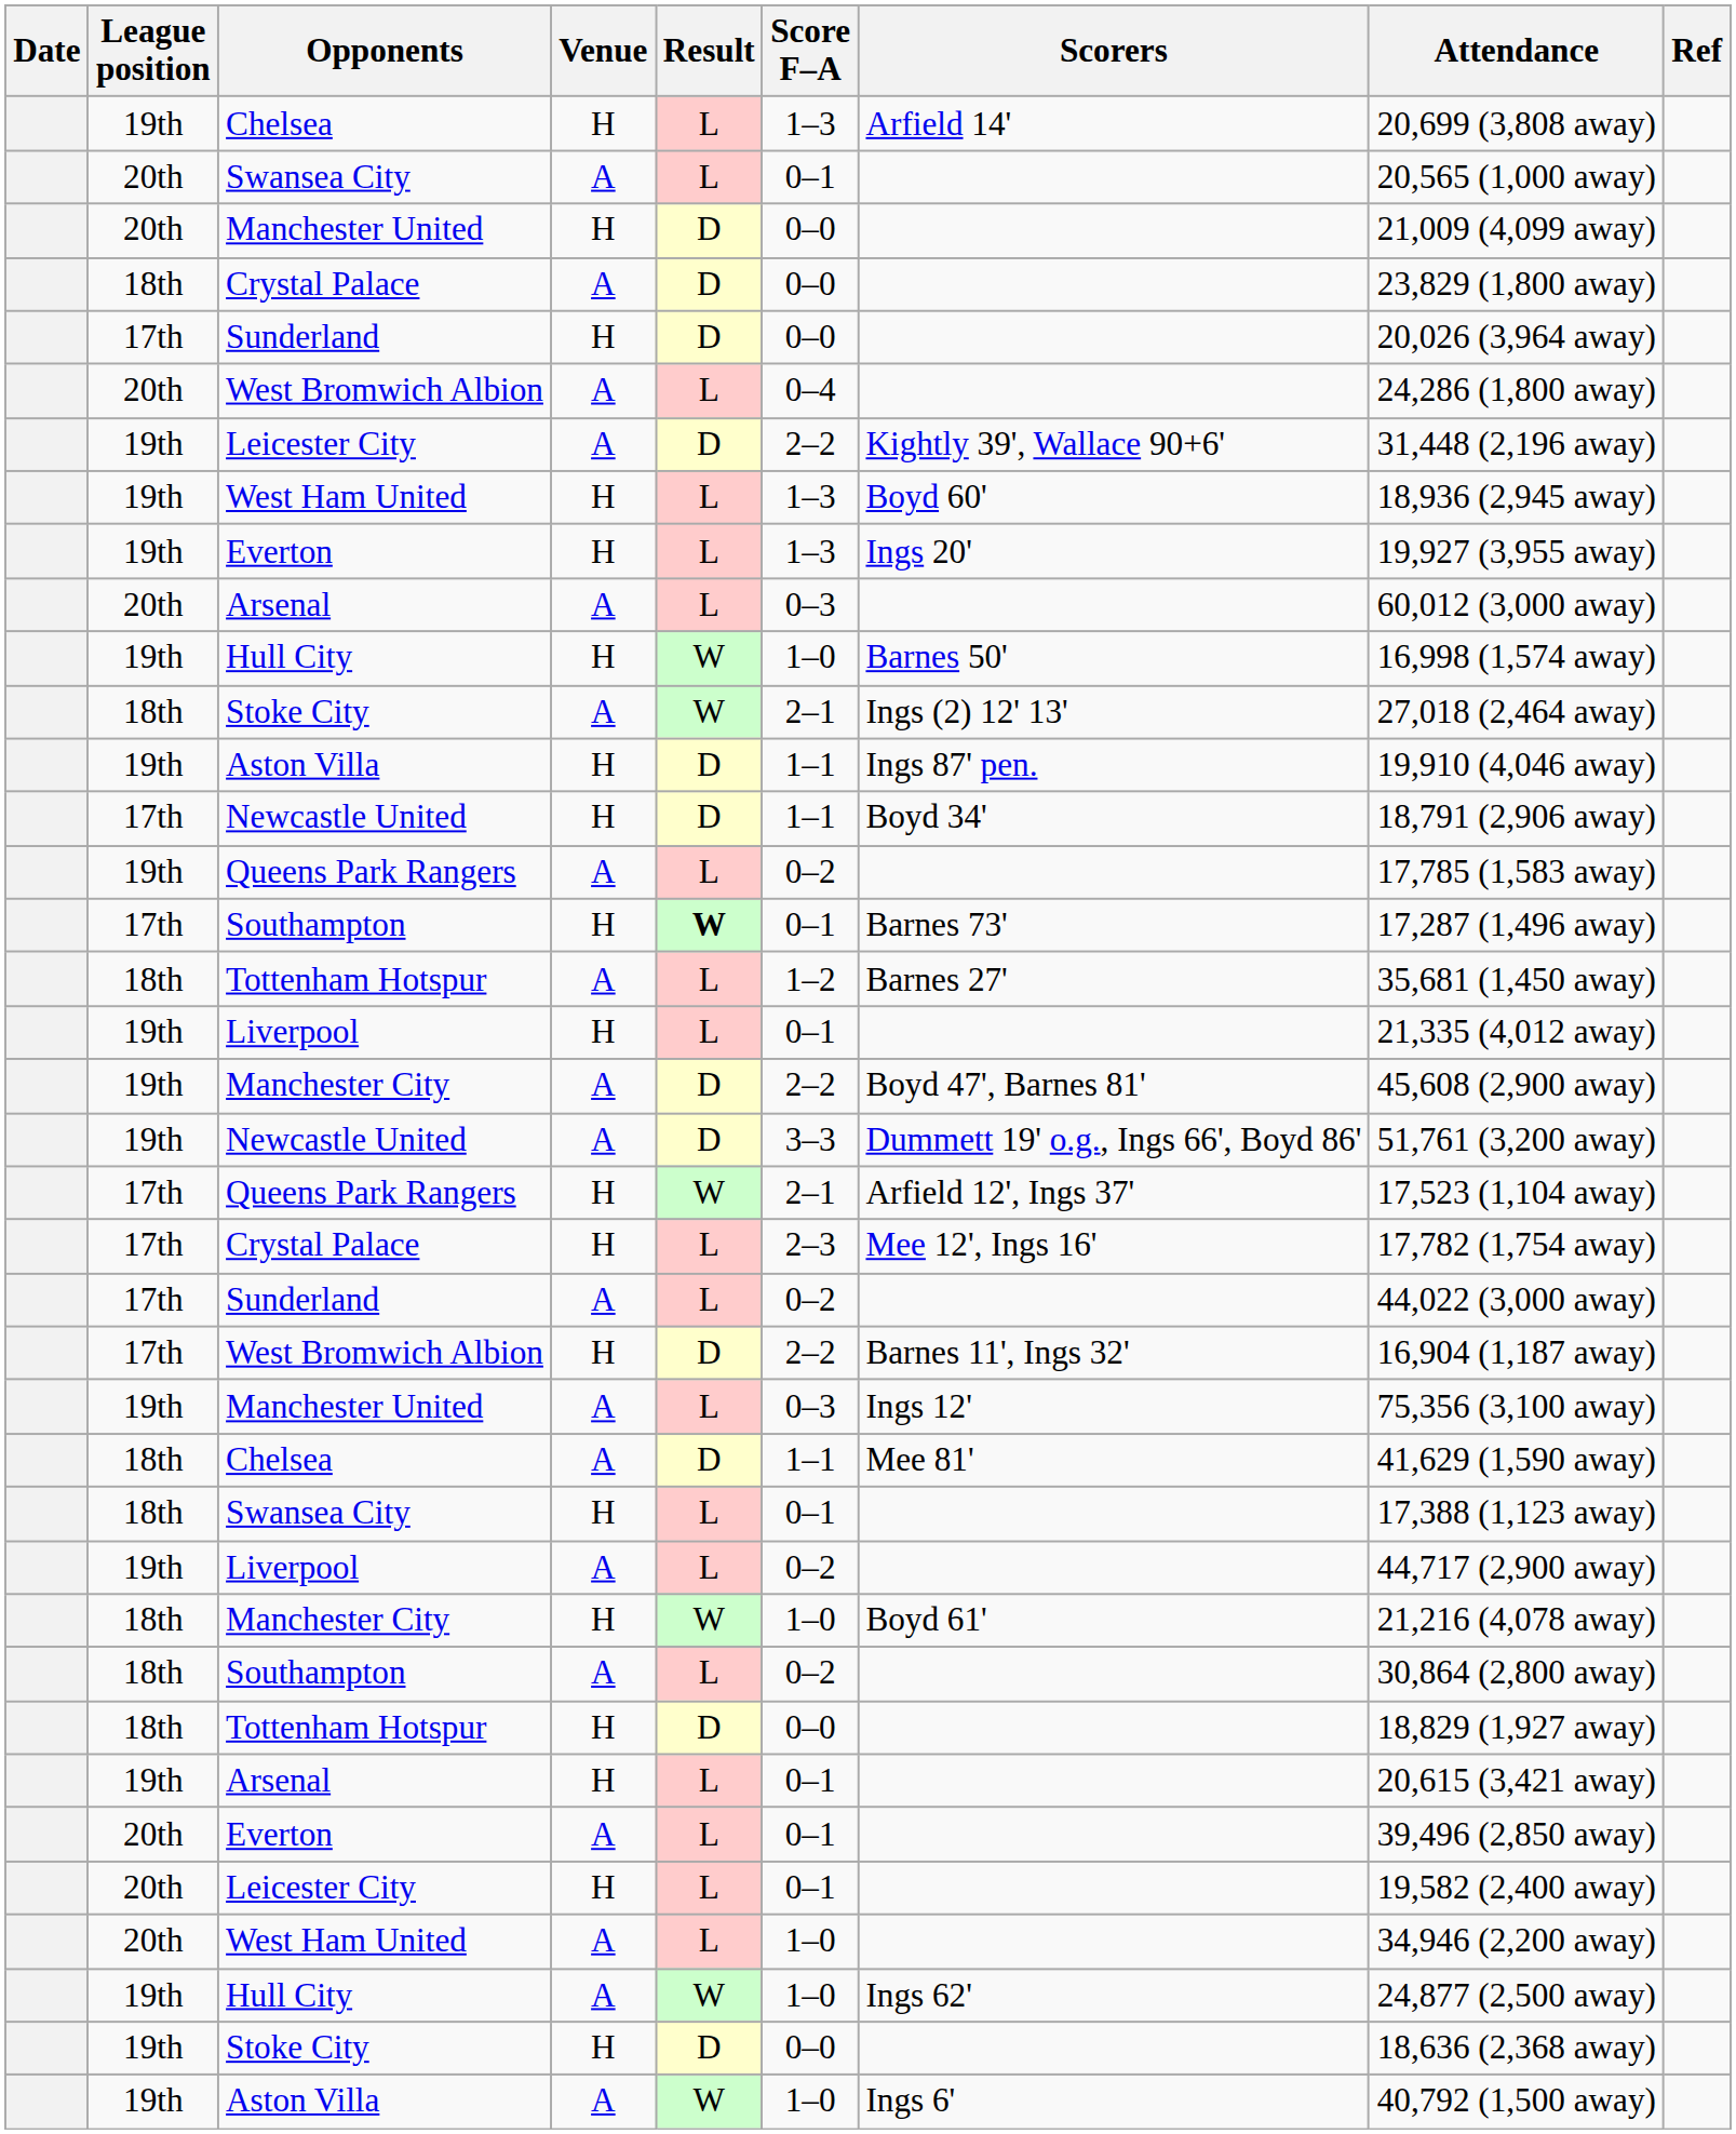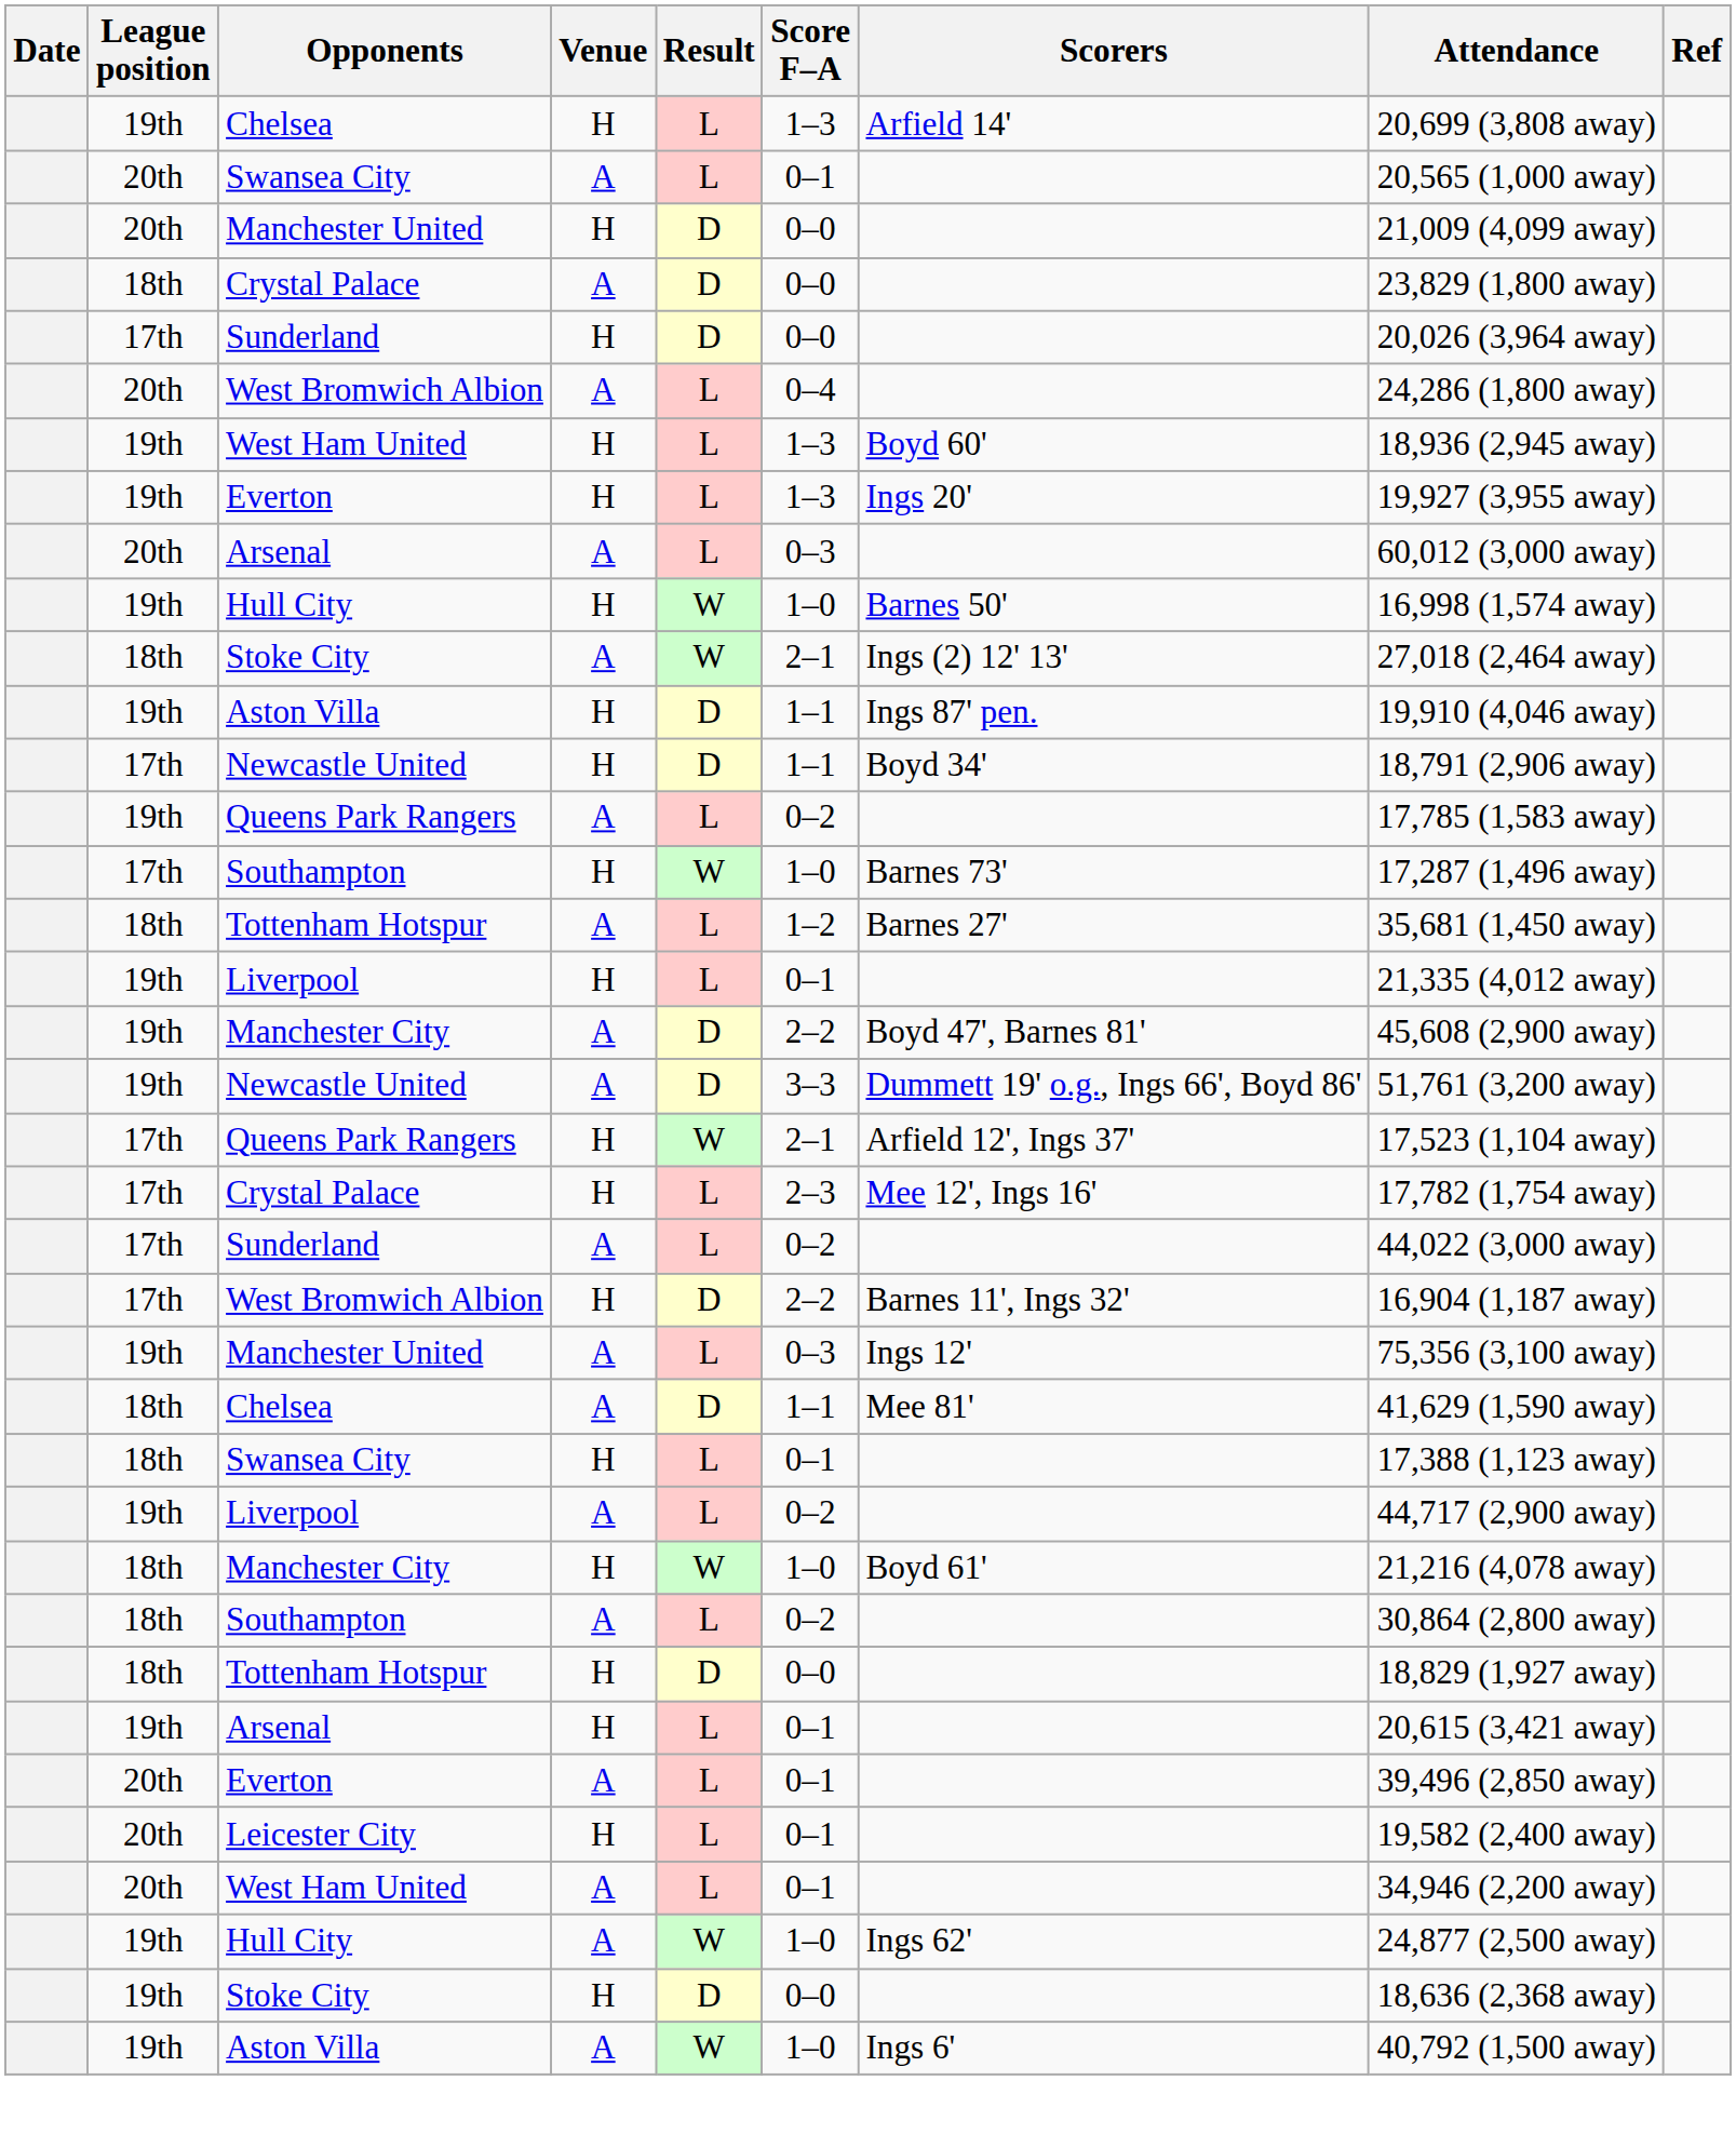- row: 19th | Leicester City | A | D | 2–2 | Kightly 39', Wallace 90+6' | 31,448 (2,196 away)
Southampton / H | Result: bold -> normal
Southampton / H | Score F–A: 0–1 -> 1–0
West Ham United / A | Score F–A: 1–0 -> 0–1
